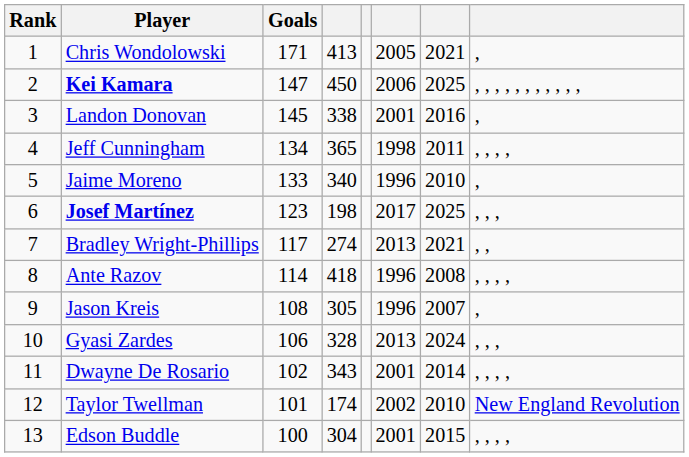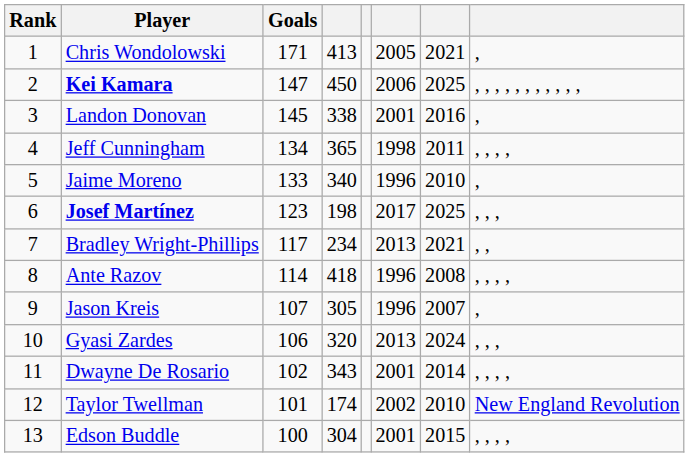Bradley Wright-Phillips | column 4: 274 -> 234
Jason Kreis | Goals: 108 -> 107
Gyasi Zardes | column 4: 328 -> 320
